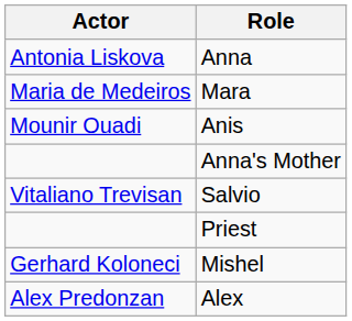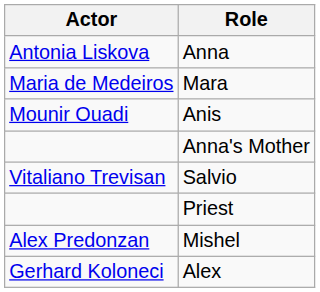Mishel | Actor: Gerhard Koloneci -> Alex Predonzan
Alex | Actor: Alex Predonzan -> Gerhard Koloneci
